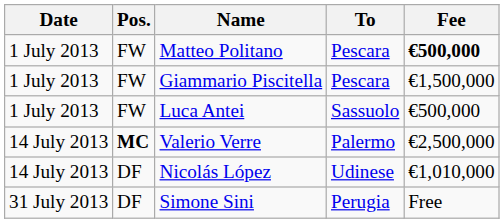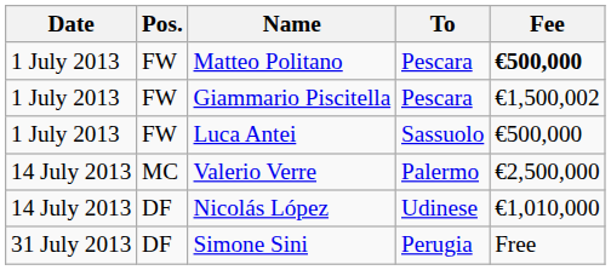Giammario Piscitella | Fee: €1,500,000 -> €1,500,002
Valerio Verre | Pos.: bold -> normal
